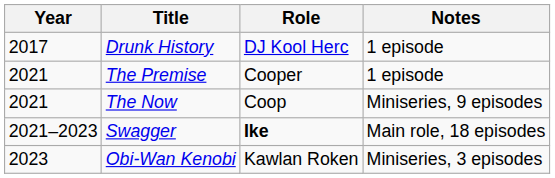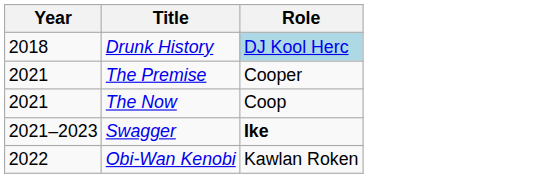- column: Notes | 1 episode | 1 episode | Miniseries, 9 episodes | Main role, 18 episodes | Miniseries, 3 episodes
Drunk History | Year: 2017 -> 2018
Drunk History | Role: no background -> lightblue background
Obi-Wan Kenobi | Year: 2023 -> 2022
